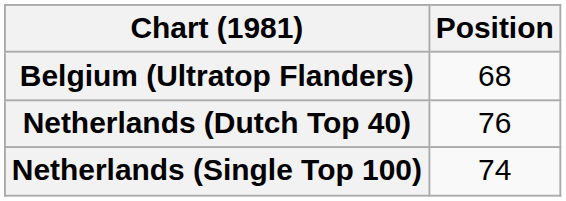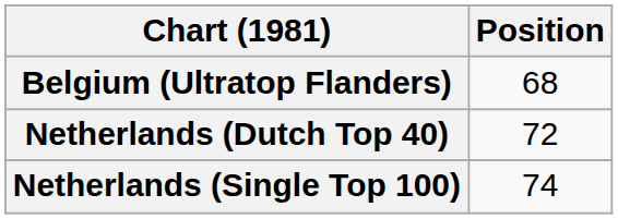Netherlands (Dutch Top 40) | Position: 76 -> 72
